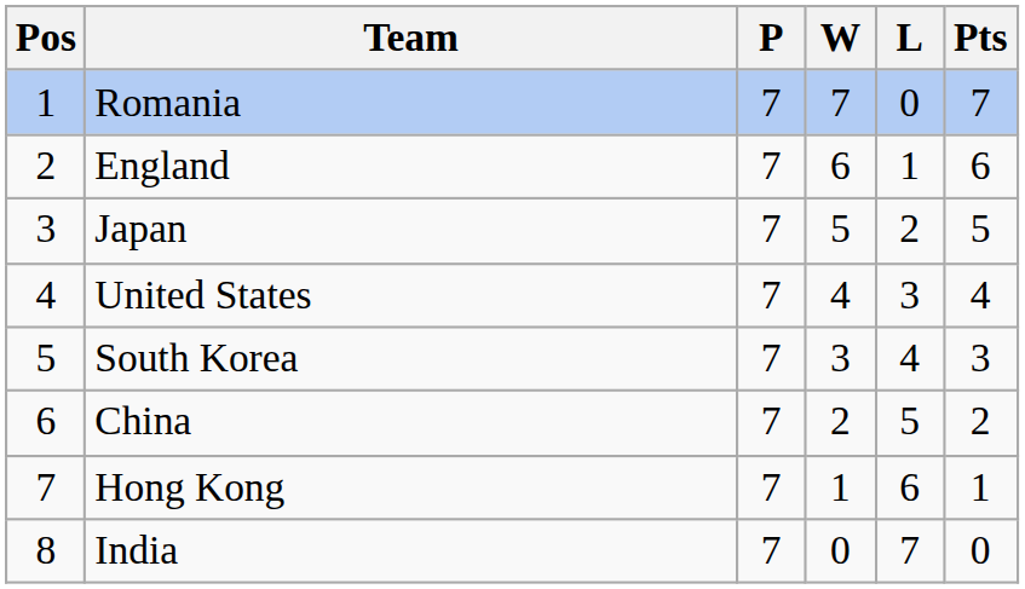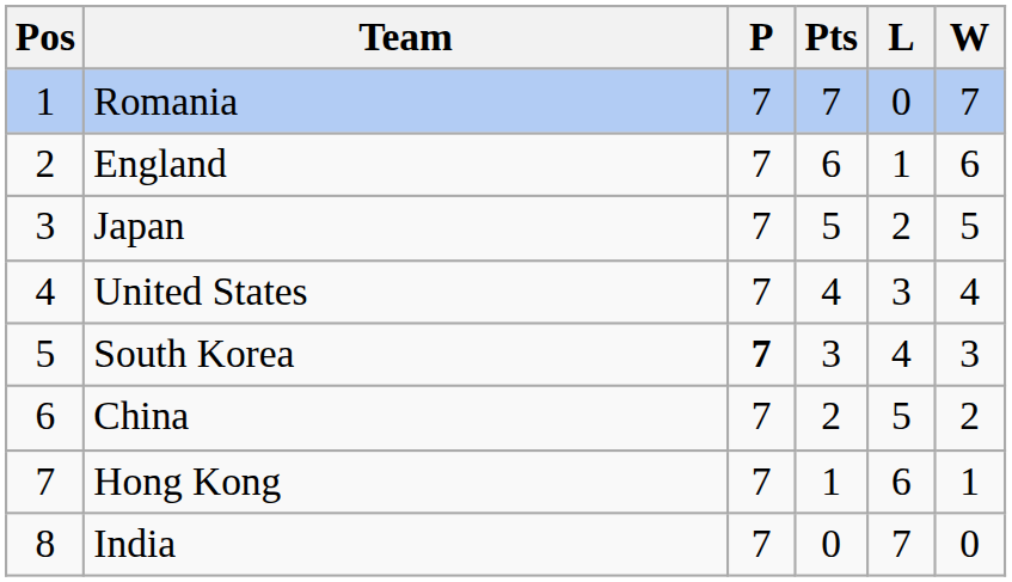columns swapped: W <-> Pts
South Korea | P: normal -> bold
